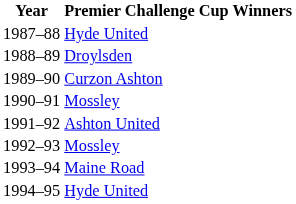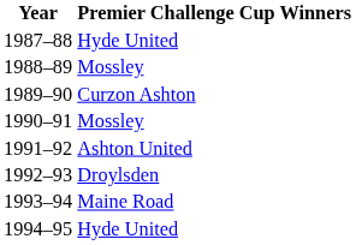1988–89 | Premier Challenge Cup Winners: Droylsden -> Mossley
1992–93 | Premier Challenge Cup Winners: Mossley -> Droylsden
